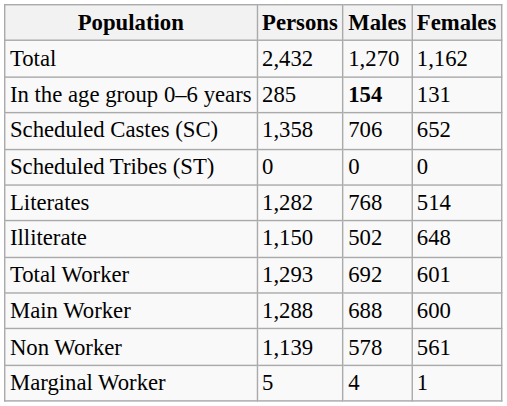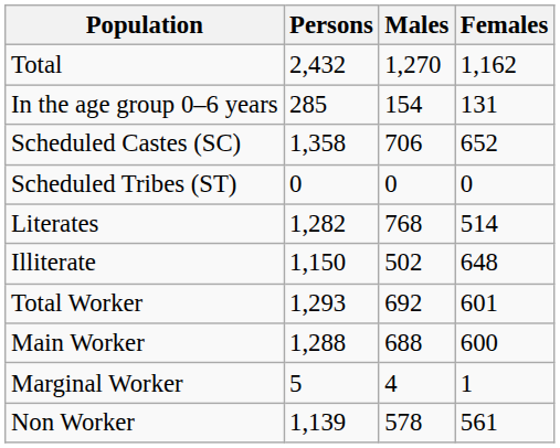In the age group 0–6 years | Males: bold -> normal
rows swapped: Marginal Worker <-> Non Worker
